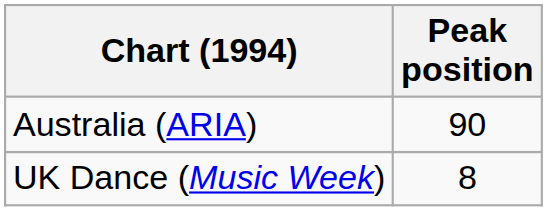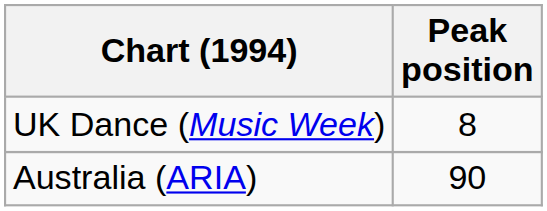rows swapped: Australia (ARIA) <-> UK Dance (Music Week)
